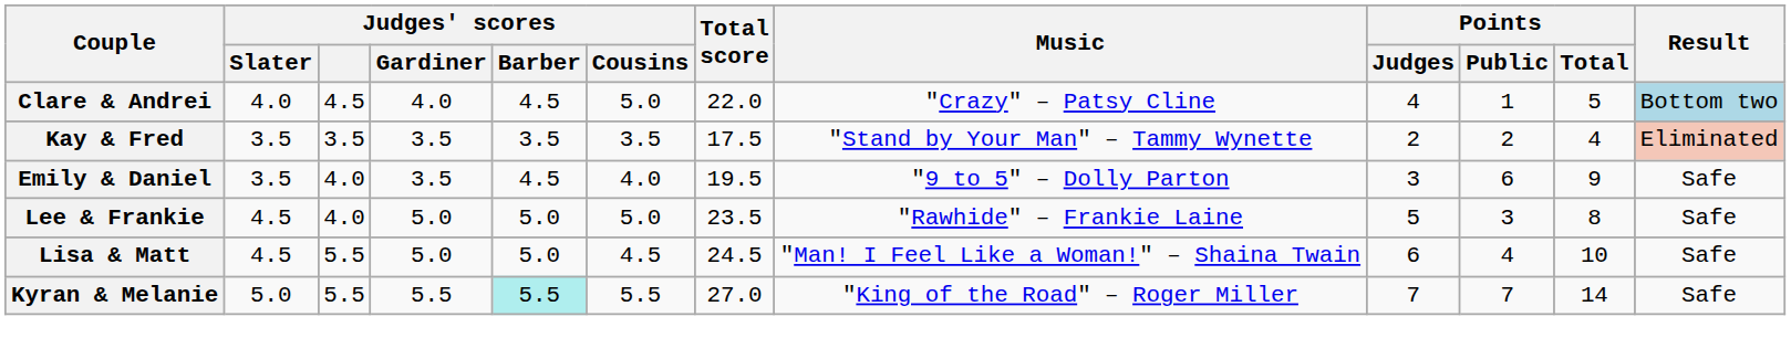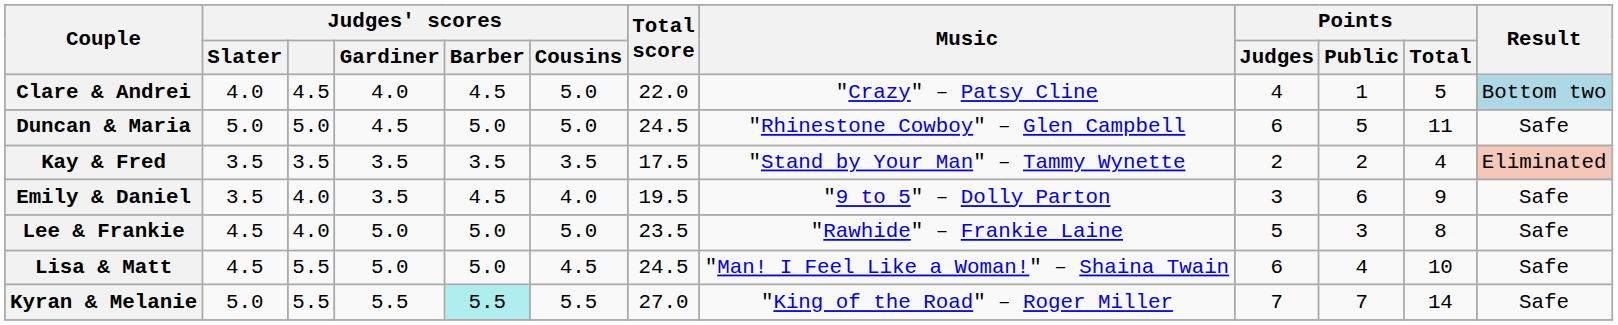+ row: Duncan & Maria | 5.0 | 5.0 | 4.5 | 5.0 | 5.0 | 24.5 | "Rhinestone Cowboy" – Glen Campbell | 6 | 5 | 11 | Safe
